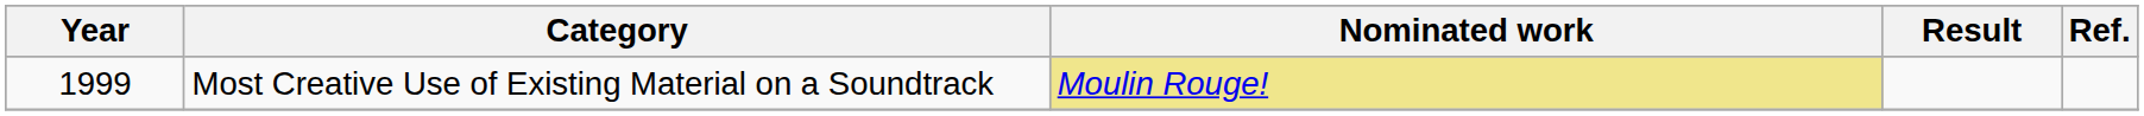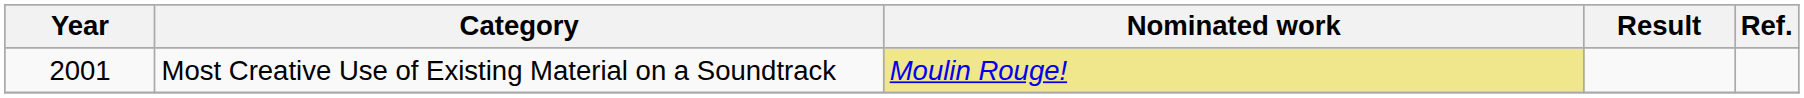Most Creative Use of Existing Material on a Soundtrack | Year: 1999 -> 2001
